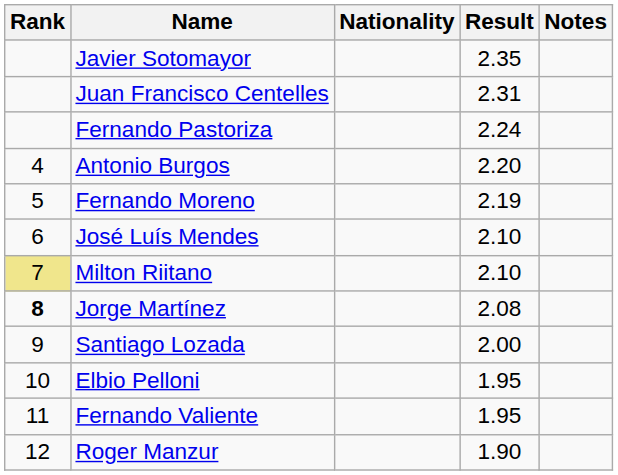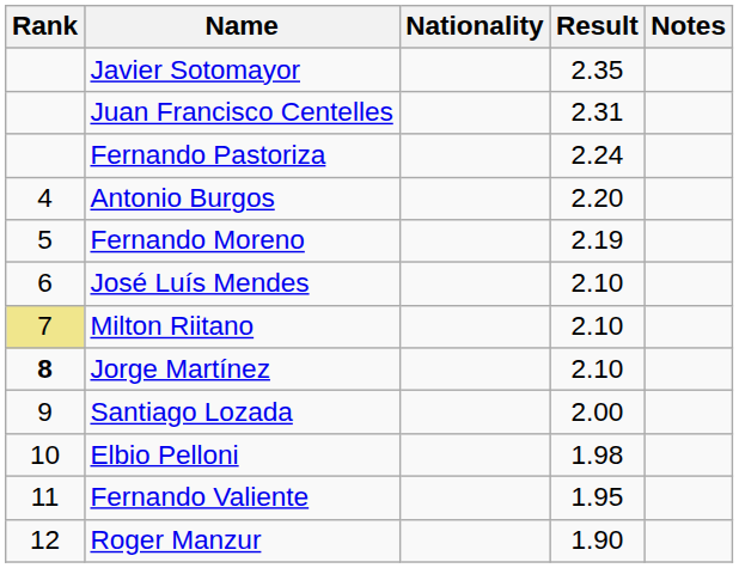Jorge Martínez | Result: 2.08 -> 2.10
Elbio Pelloni | Result: 1.95 -> 1.98
